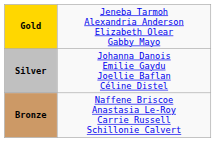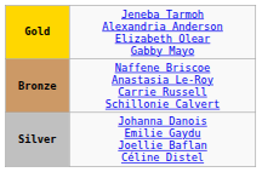rows swapped: Silver <-> Bronze
